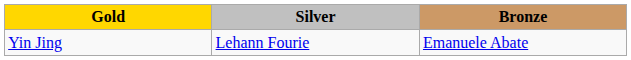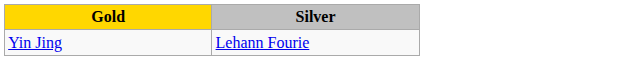- column: Bronze | Emanuele Abate
